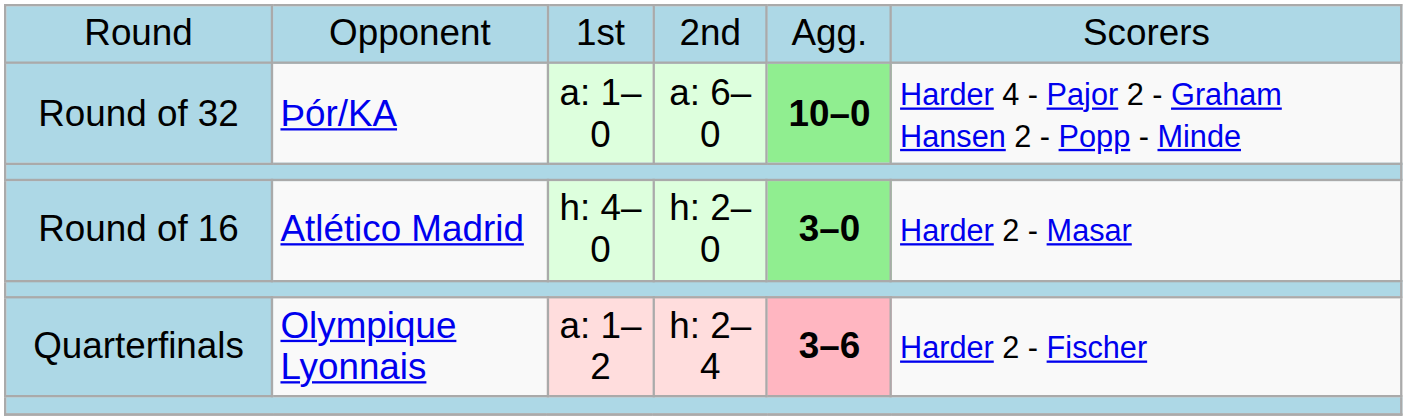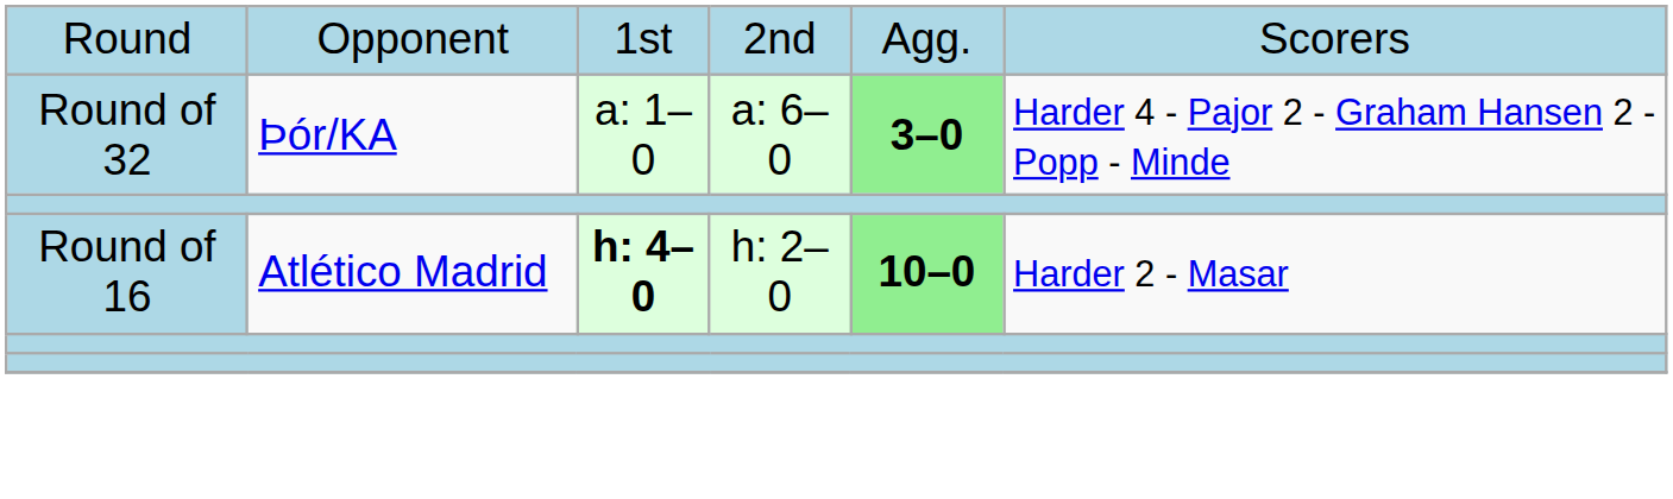Round of 32 | column 5: 10–0 -> 3–0
Round of 16 | column 3: normal -> bold
Round of 16 | column 5: 3–0 -> 10–0
- row: Quarterfinals | Olympique Lyonnais | a: 1–2 | h: 2–4 | 3–6 | Harder 2 - Fischer
